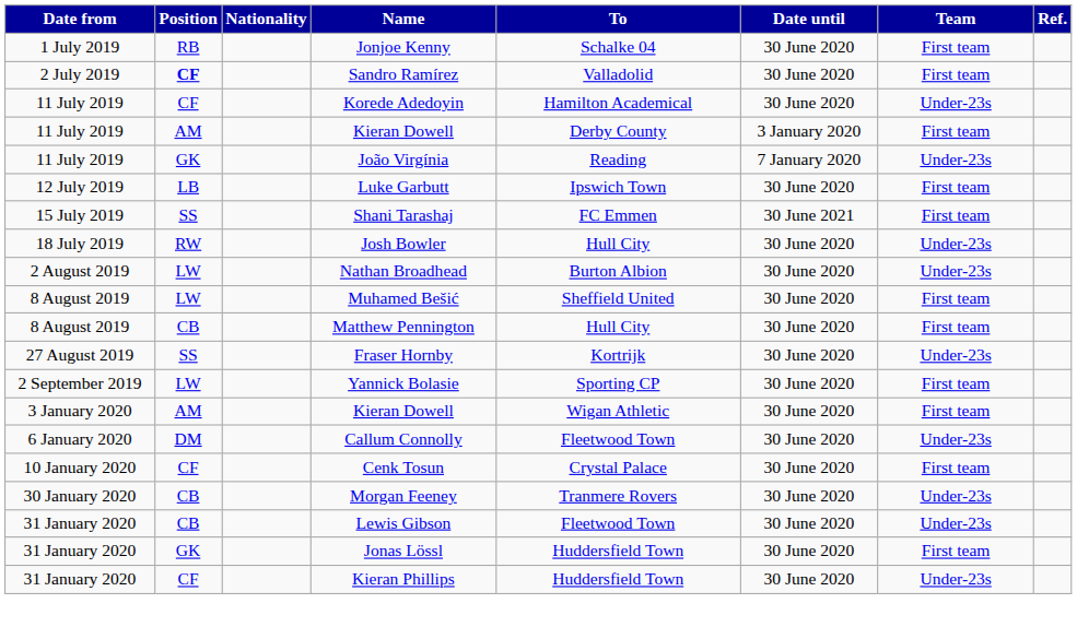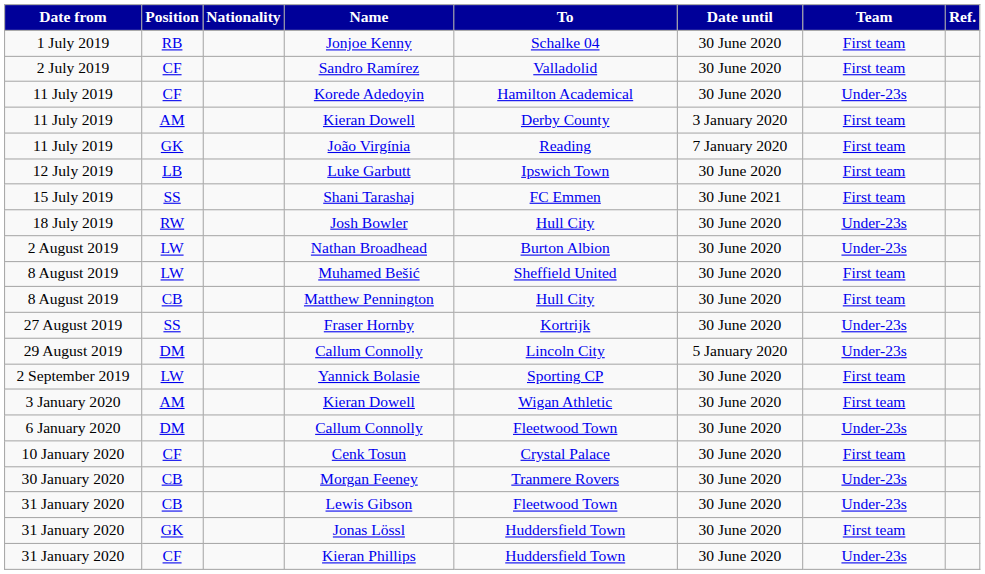Sandro Ramírez | Position: bold -> normal
João Virgínia | Team: Under-23s -> First team
+ row: 29 August 2019 | DM | Callum Connolly | Lincoln City | 5 January 2020 | Under-23s
